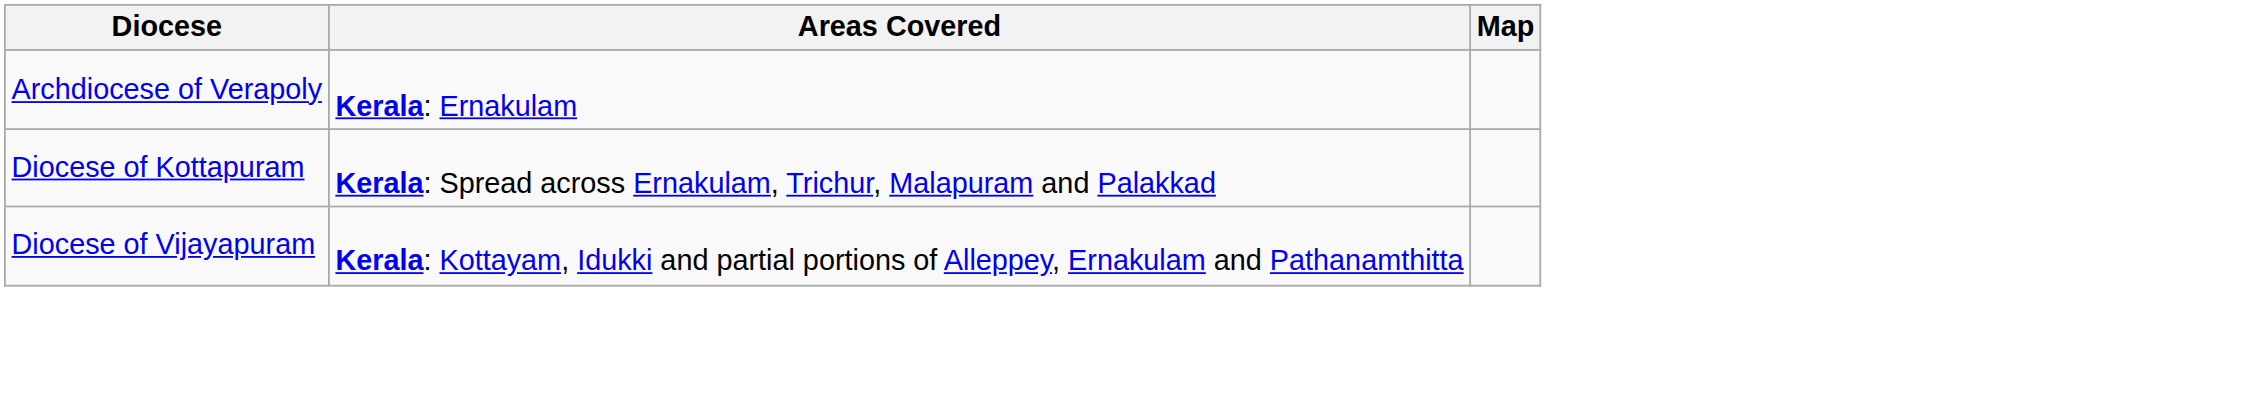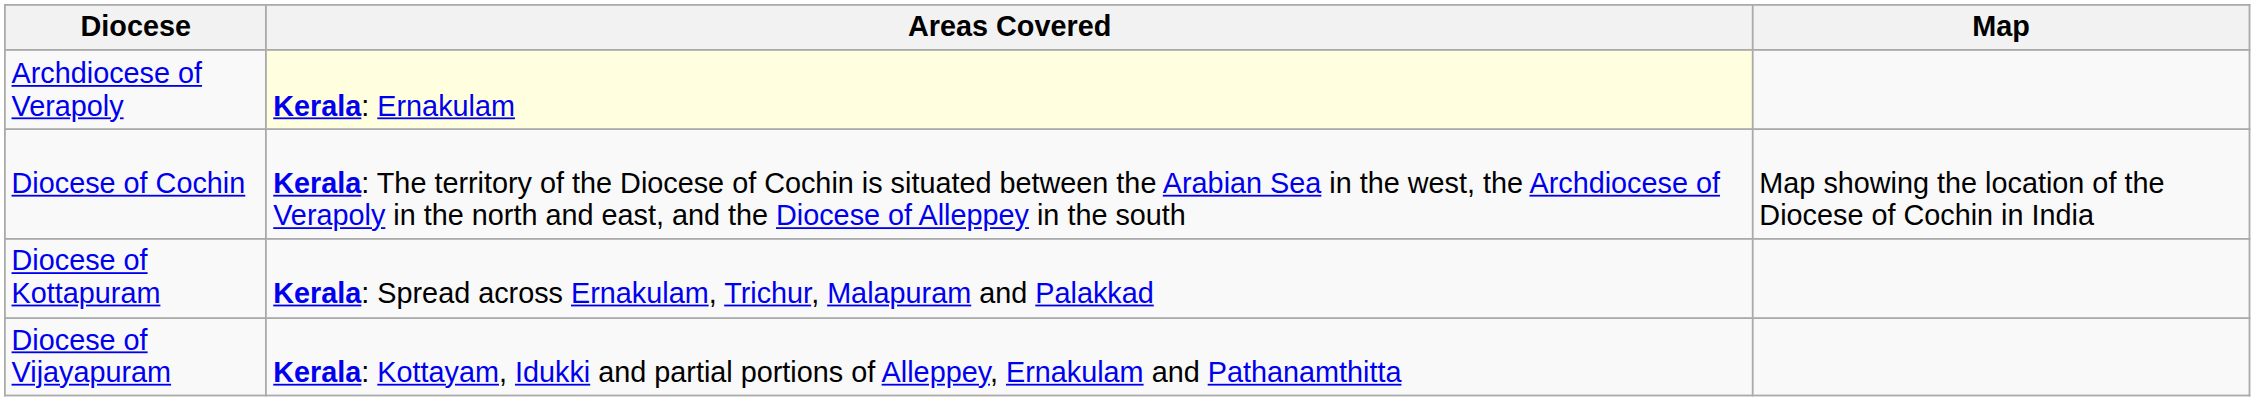Archdiocese of Verapoly | Areas Covered: no background -> lightyellow background
+ row: Diocese of Cochin | Kerala: The territory of the Diocese of Cochin is situated between the Arabian Sea in the west, the Archdiocese of Verapoly in the north and east, and the Diocese of Alleppey in the south | Map showing the location of the Diocese of Cochin in India
